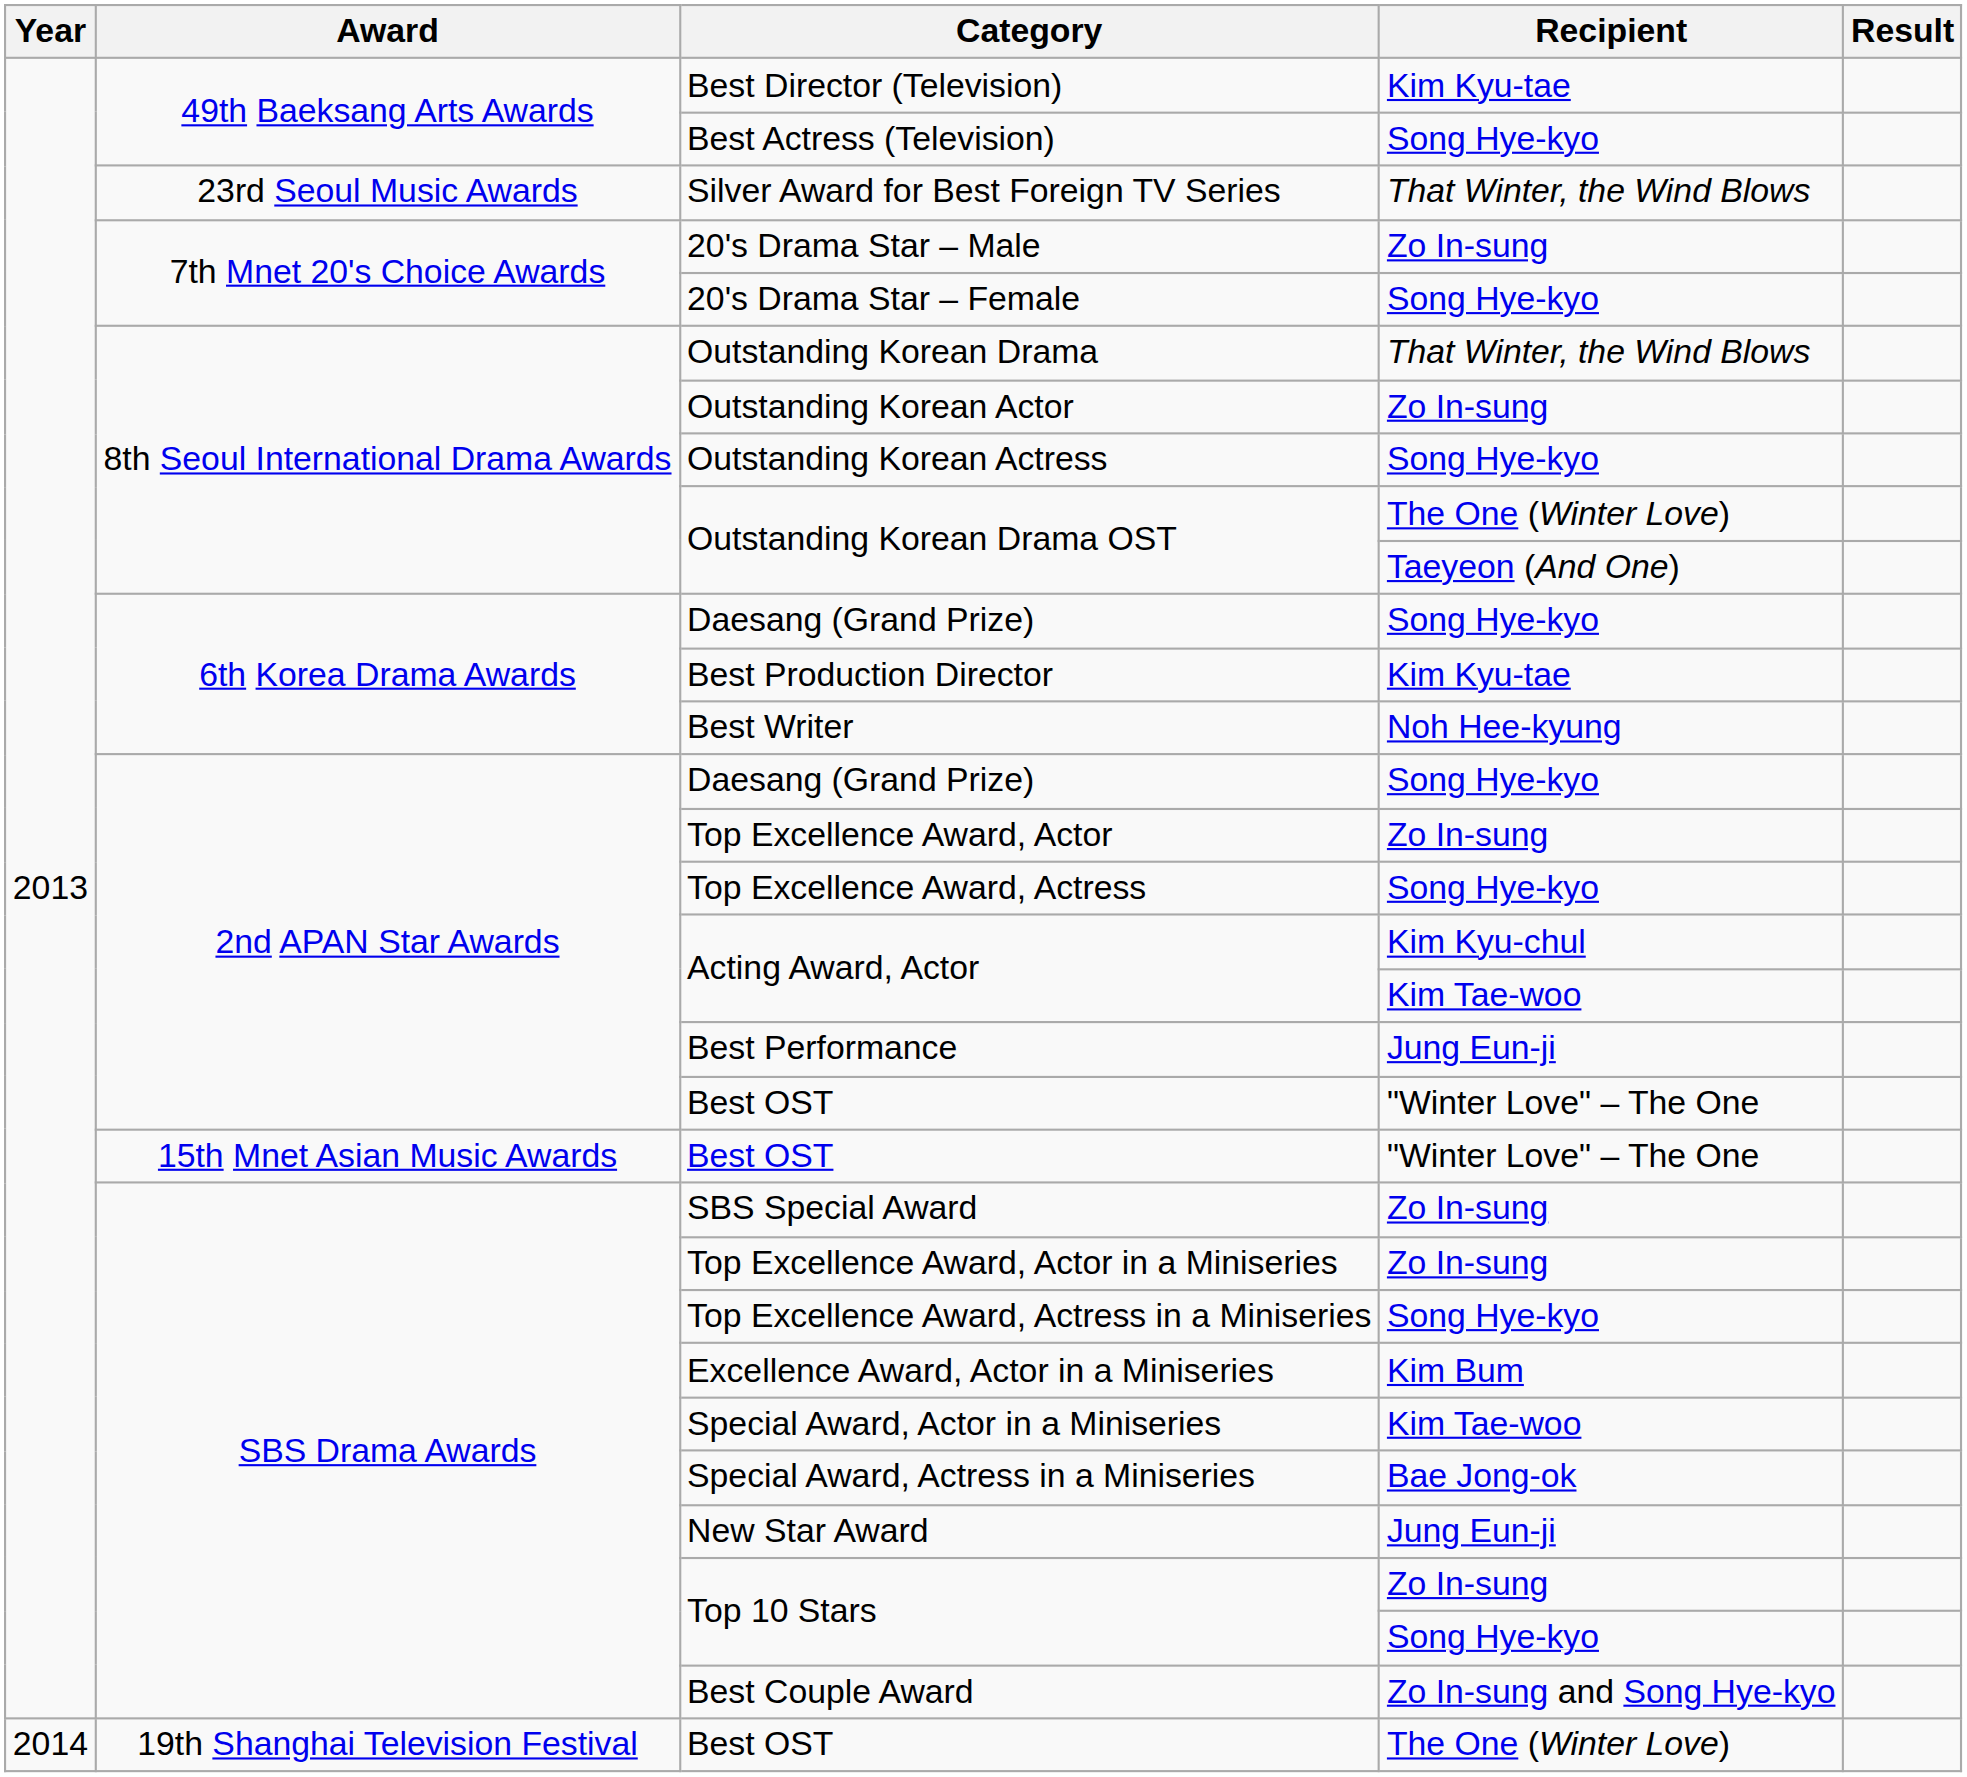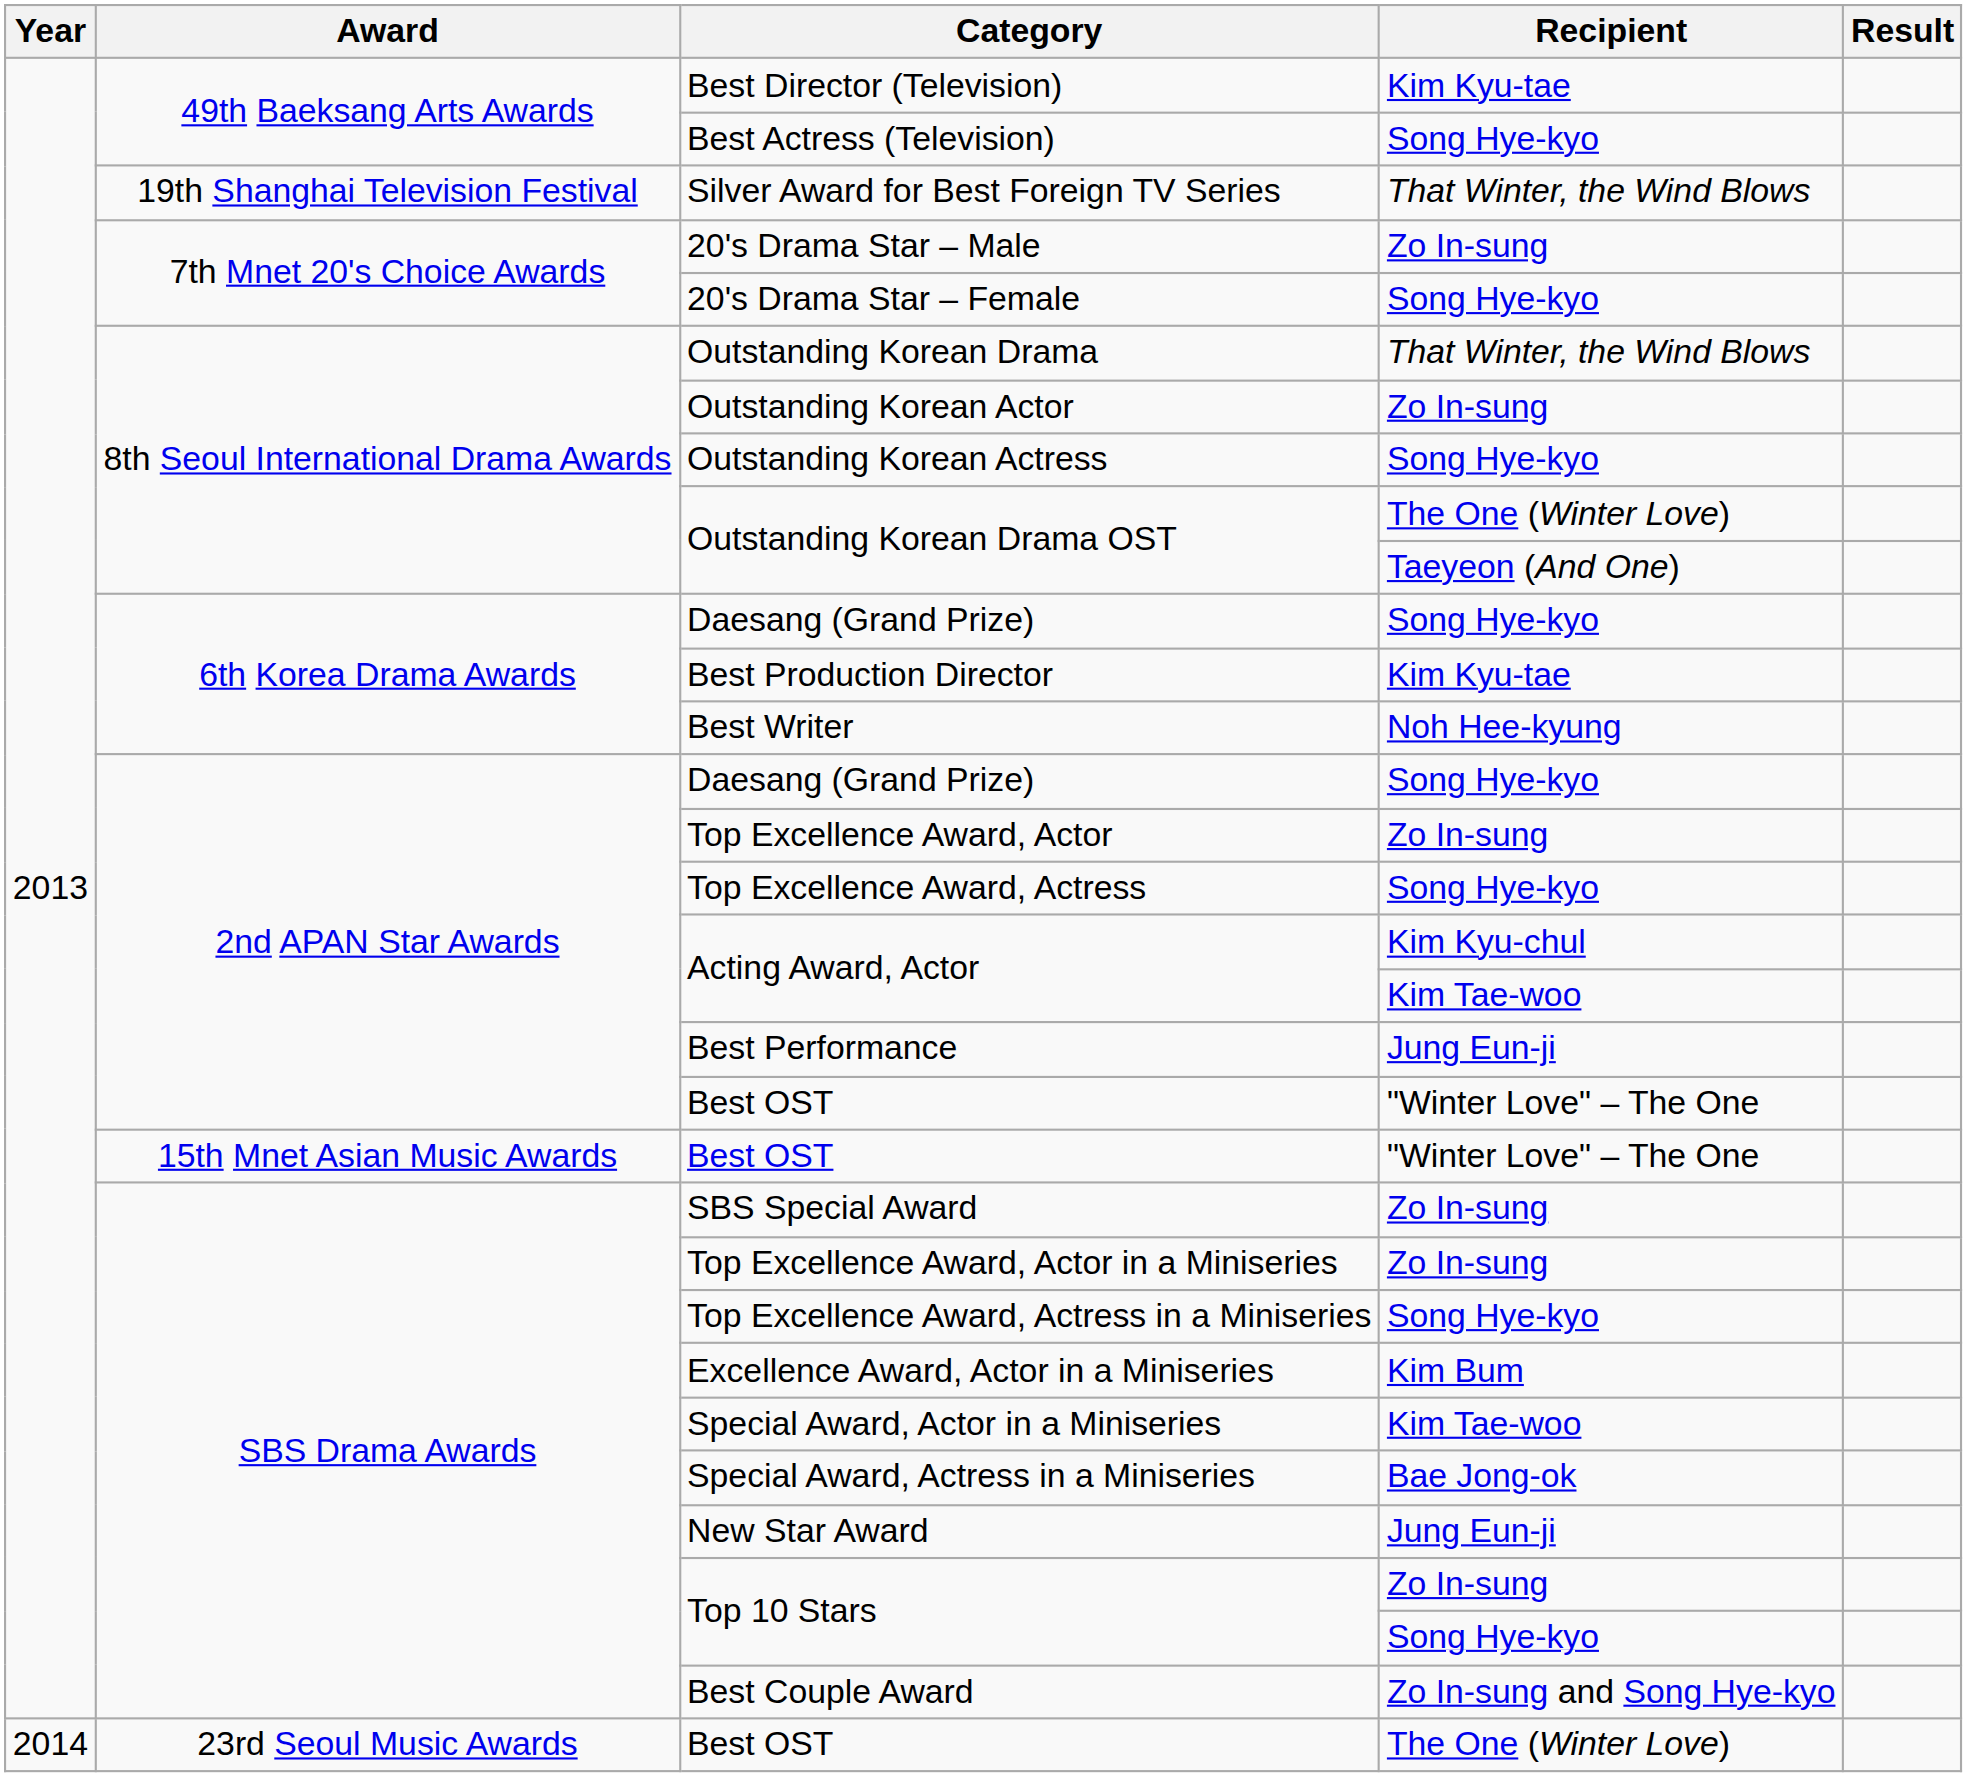Silver Award for Best Foreign TV Series | Award: 23rd Seoul Music Awards -> 19th Shanghai Television Festival
Best OST / The One (Winter Love) | Award: 19th Shanghai Television Festival -> 23rd Seoul Music Awards
